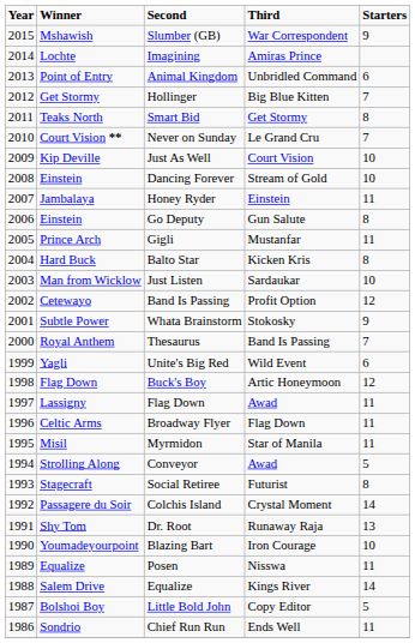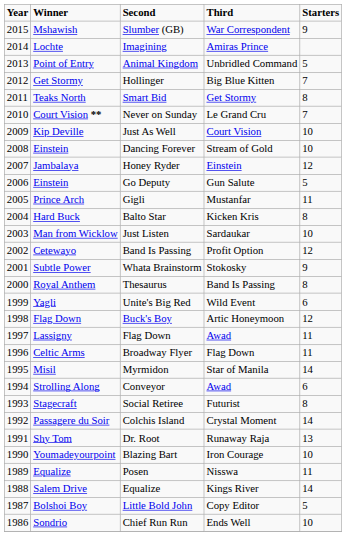Animal Kingdom | Starters: 6 -> 5
Honey Ryder | Starters: 11 -> 12
Go Deputy | Starters: 8 -> 5
Thesaurus | Starters: 7 -> 8
Myrmidon | Starters: 11 -> 14
Conveyor | Starters: 5 -> 6
Chief Run Run | Starters: 11 -> 10
